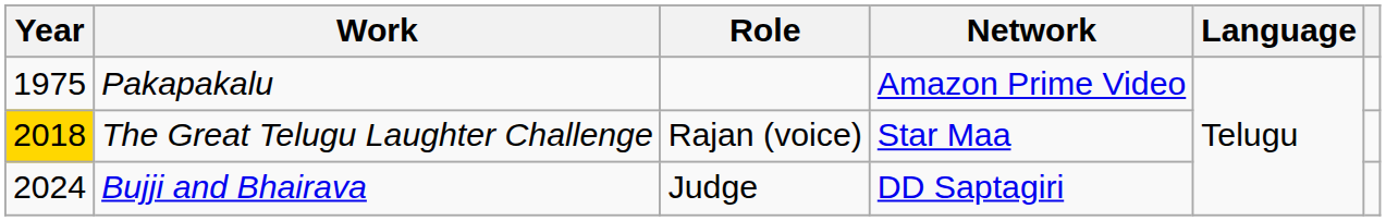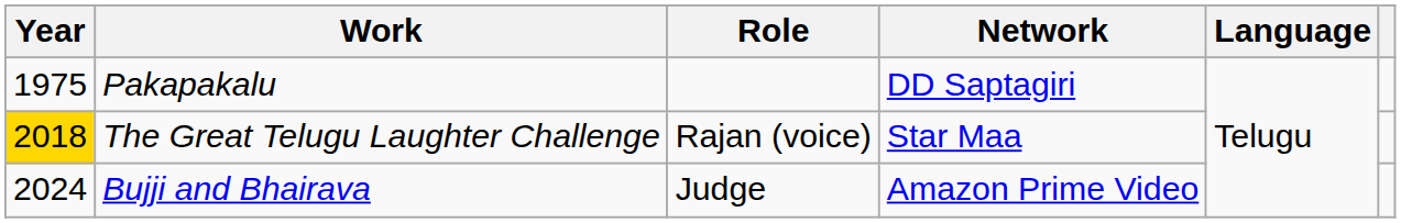Pakapakalu | Network: Amazon Prime Video -> DD Saptagiri
Bujji and Bhairava | Network: DD Saptagiri -> Amazon Prime Video
